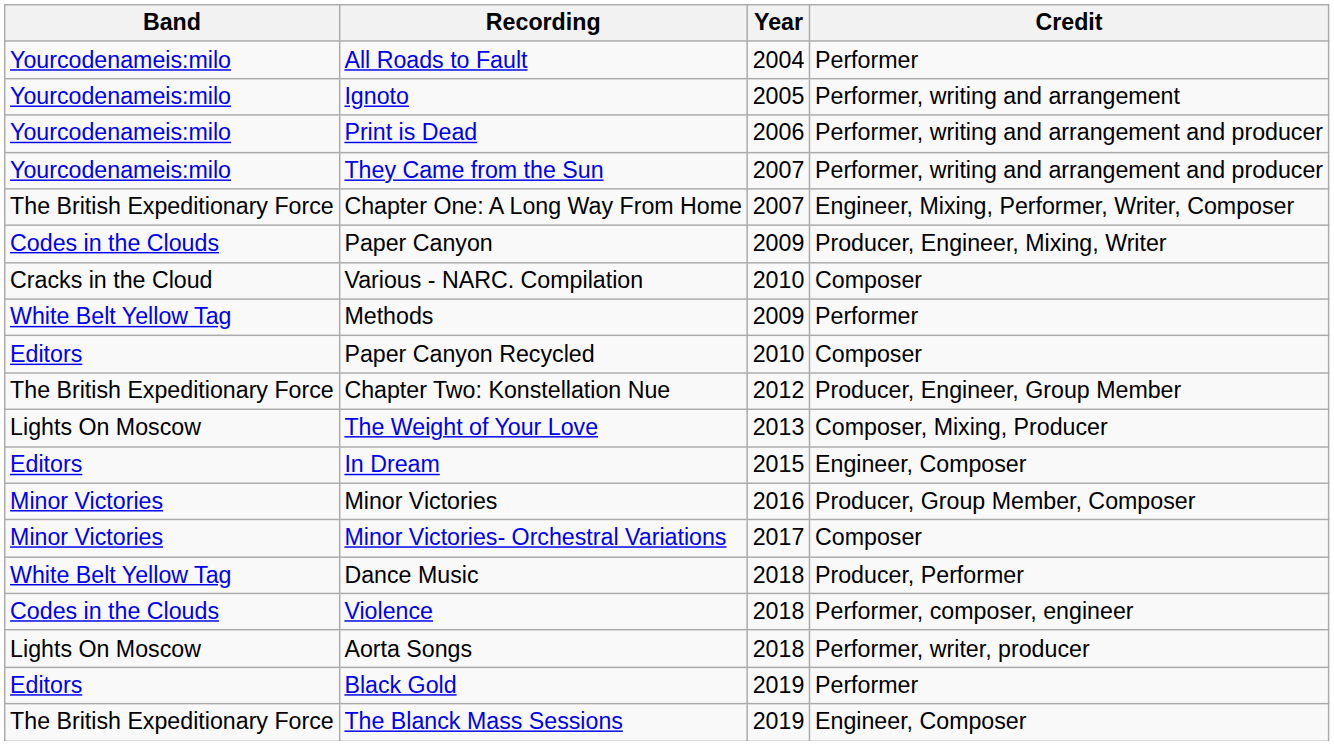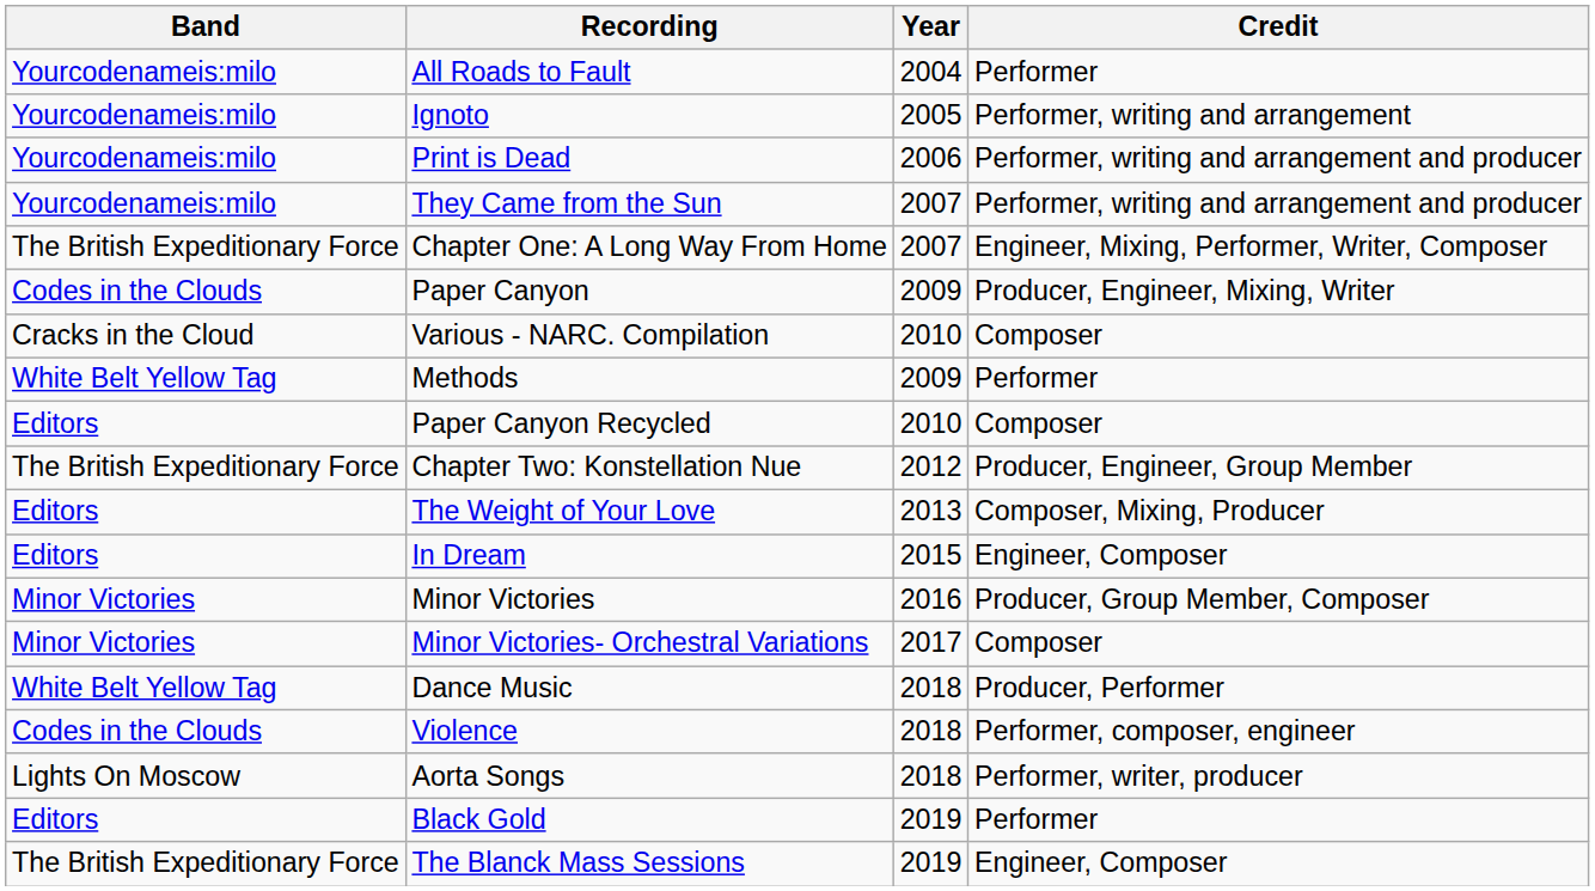The Weight of Your Love | Band: Lights On Moscow -> Editors
